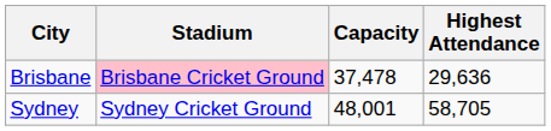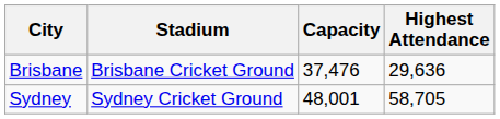Brisbane | Stadium: pink background -> no background
Brisbane | Capacity: 37,478 -> 37,476
